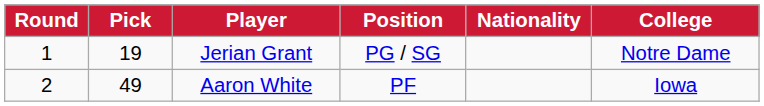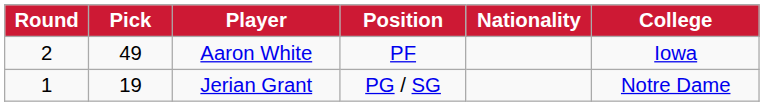rows swapped: Jerian Grant <-> Aaron White
